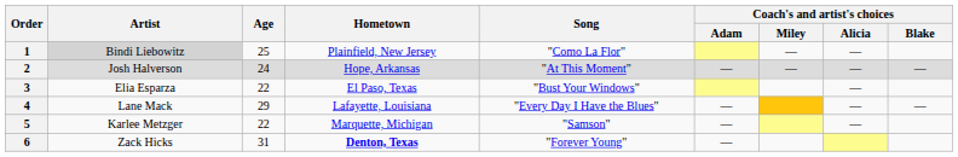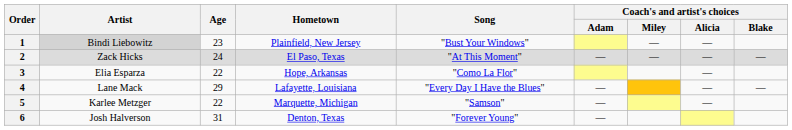1 | Age: 25 -> 23
1 | Song: "Como La Flor" -> "Bust Your Windows"
2 | Artist: Josh Halverson -> Zack Hicks
2 | Hometown: Hope, Arkansas -> El Paso, Texas
3 | Hometown: El Paso, Texas -> Hope, Arkansas
3 | Song: "Bust Your Windows" -> "Como La Flor"
6 | Artist: Zack Hicks -> Josh Halverson
6 | Hometown: bold -> normal
